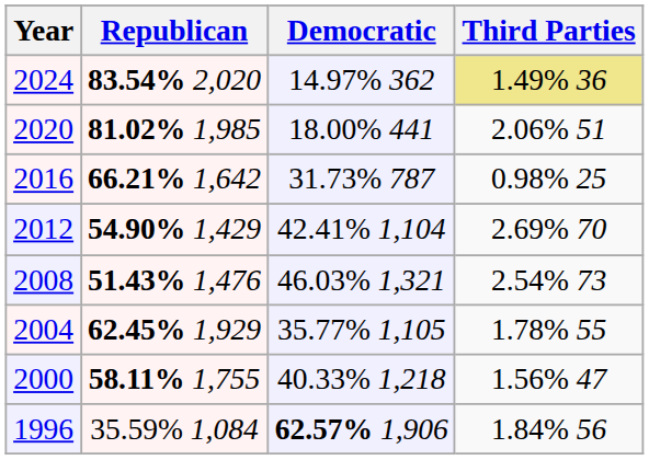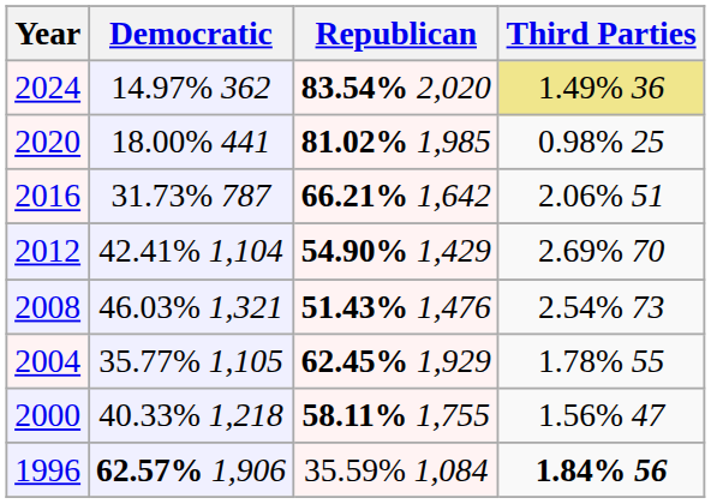columns swapped: Republican <-> Democratic
2020 | Third Parties: 2.06% 51 -> 0.98% 25
2016 | Third Parties: 0.98% 25 -> 2.06% 51
1996 | Third Parties: normal -> bold
